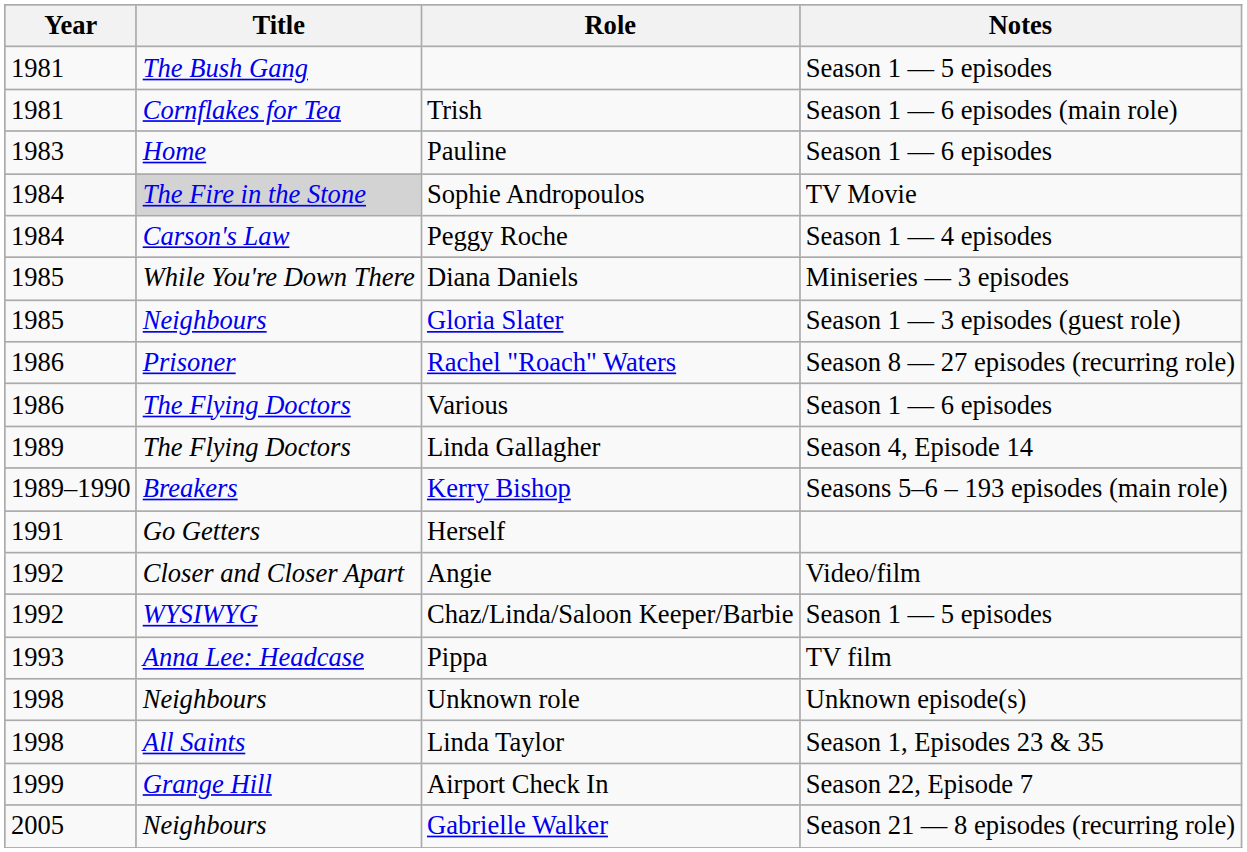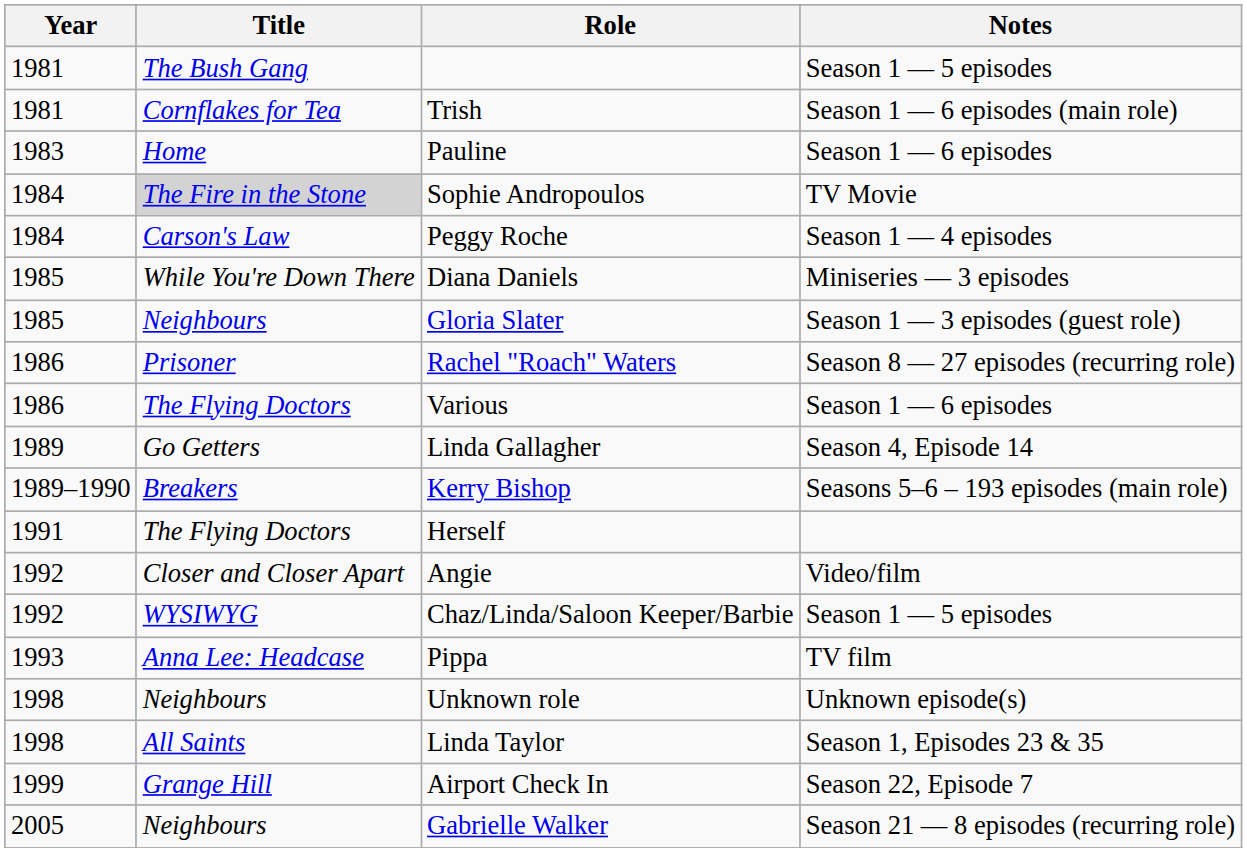Linda Gallagher | Title: The Flying Doctors -> Go Getters
Herself | Title: Go Getters -> The Flying Doctors
